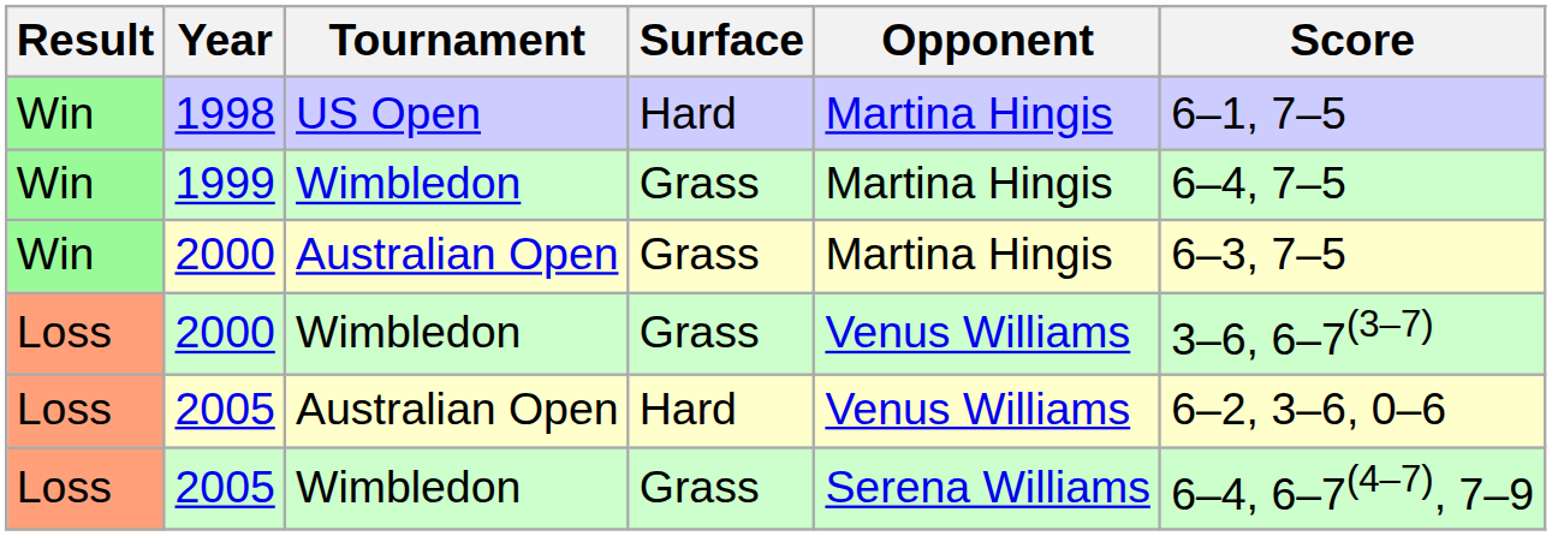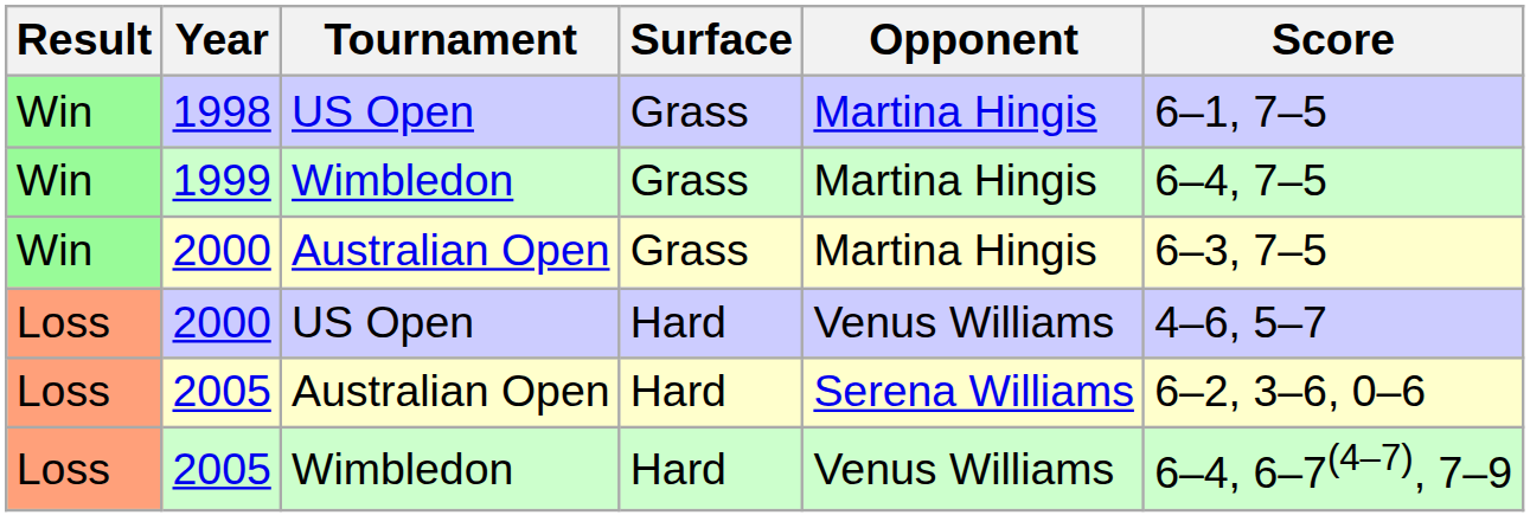1998 | Surface: Hard -> Grass
- row: Loss | 2000 | Wimbledon | Grass | Venus Williams | 3–6, 6–7(3–7)
+ row: Loss | 2000 | US Open | Hard | Venus Williams | 4–6, 5–7
2005 / Australian Open | Opponent: Venus Williams -> Serena Williams
2005 / Wimbledon | Surface: Grass -> Hard
2005 / Wimbledon | Opponent: Serena Williams -> Venus Williams
